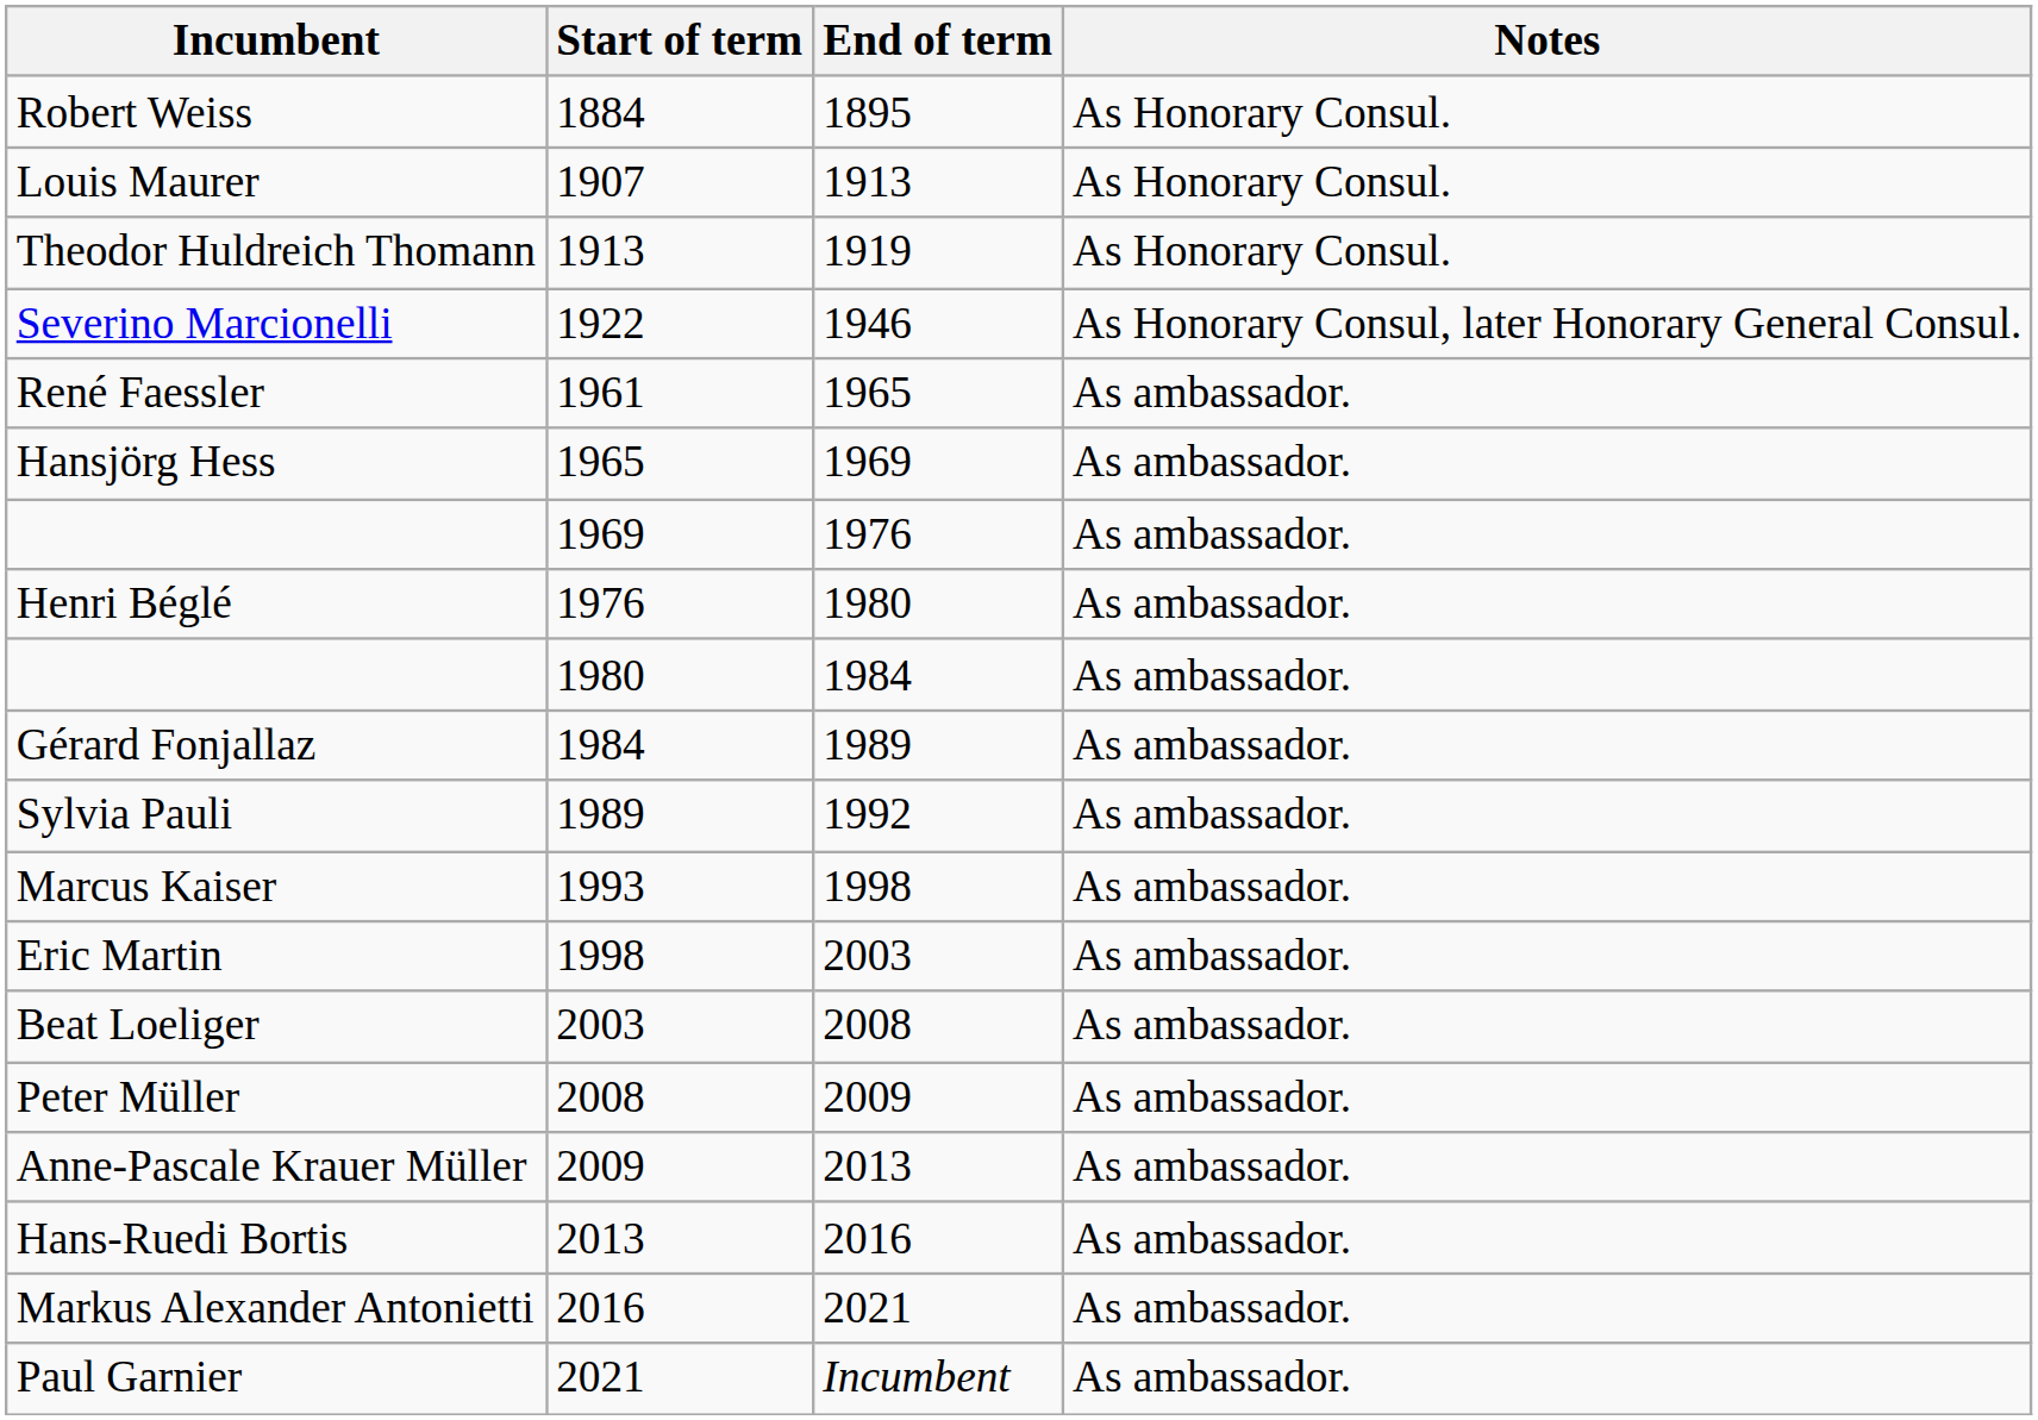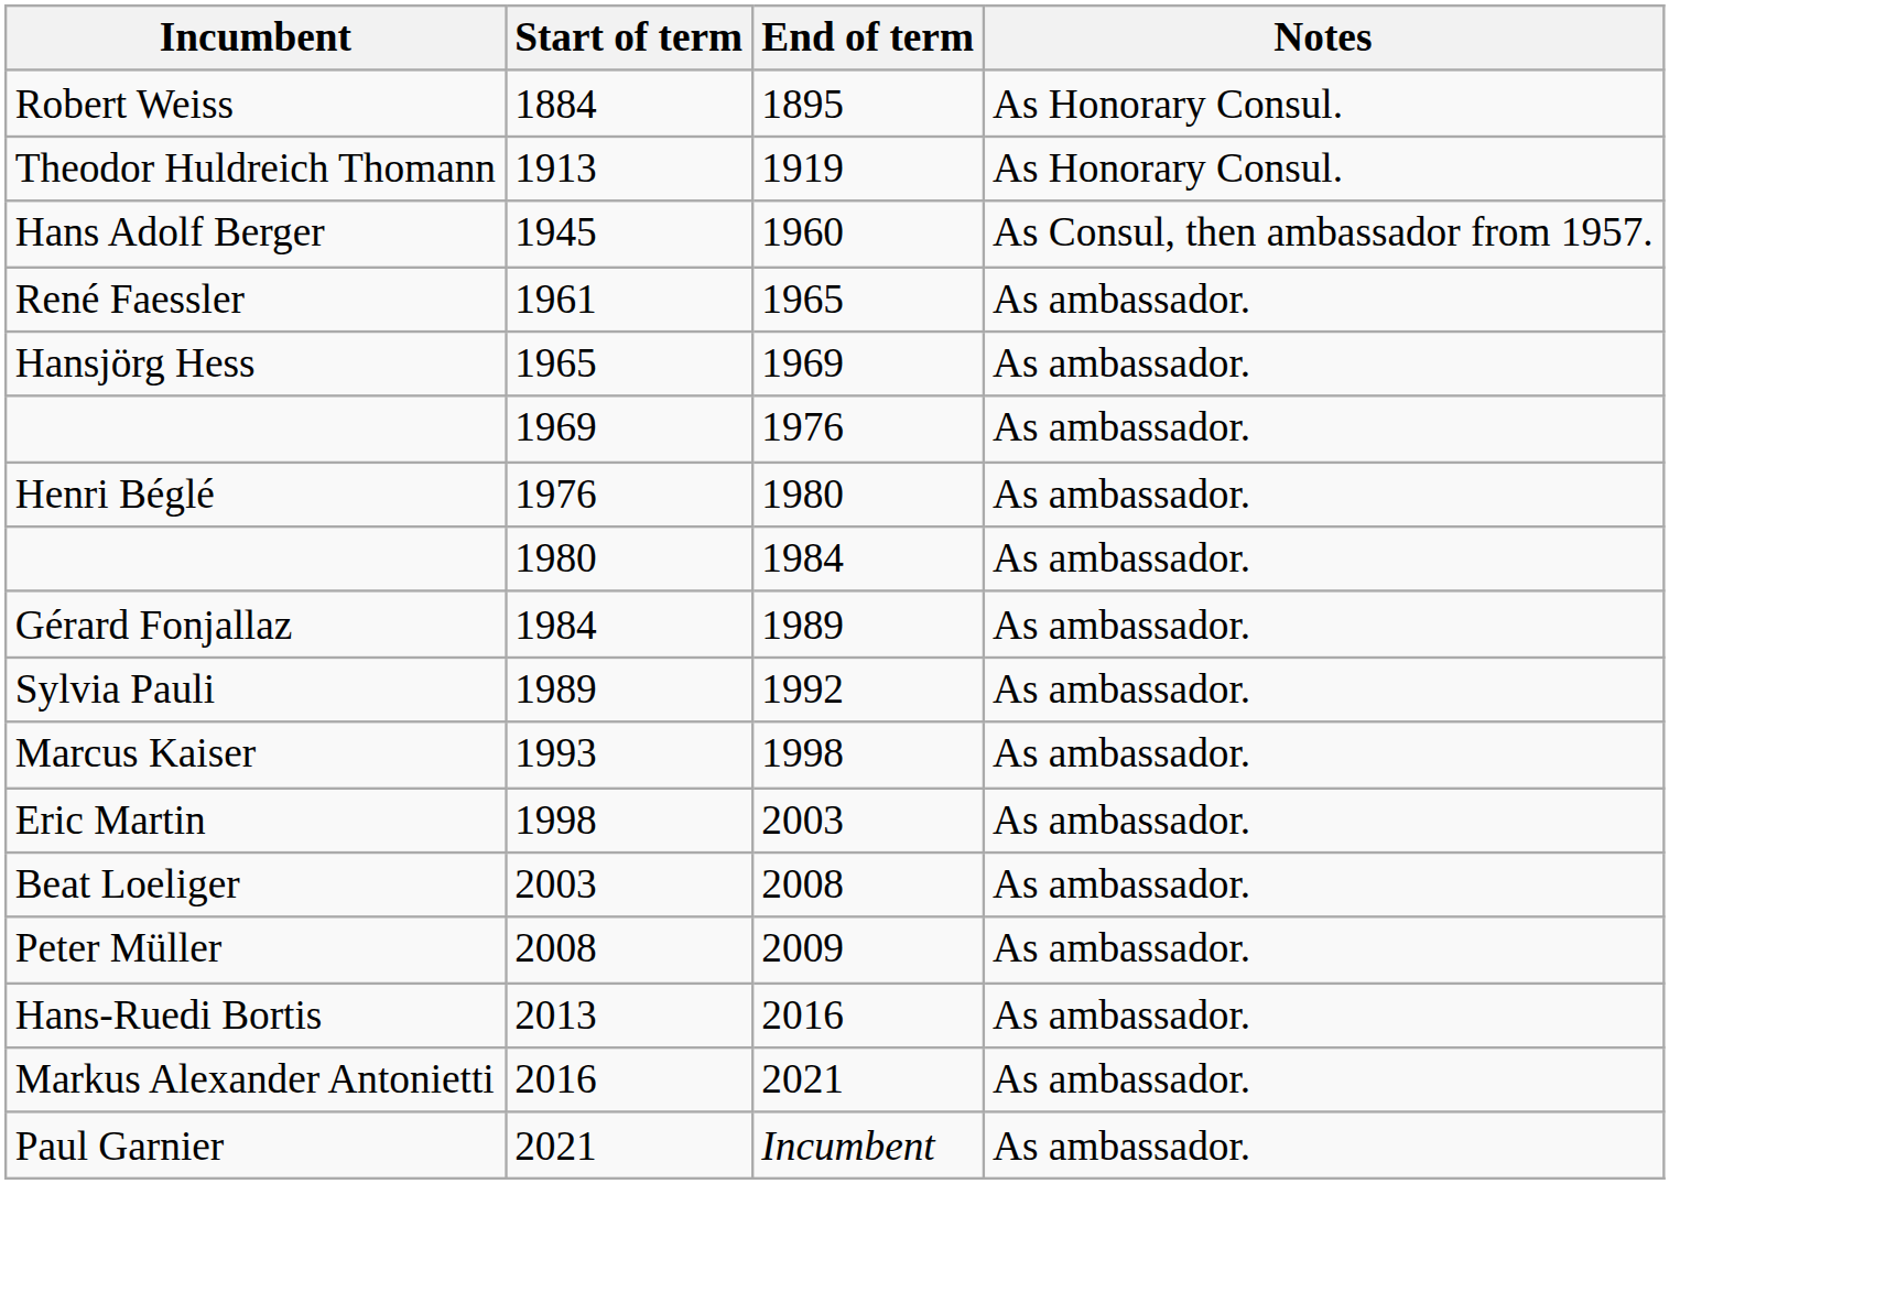- row: Louis Maurer | 1907 | 1913 | As Honorary Consul.
- row: Severino Marcionelli | 1922 | 1946 | As Honorary Consul, later Honorary General Consul.
+ row: Hans Adolf Berger | 1945 | 1960 | As Consul, then ambassador from 1957.
- row: Anne-Pascale Krauer Müller | 2009 | 2013 | As ambassador.
